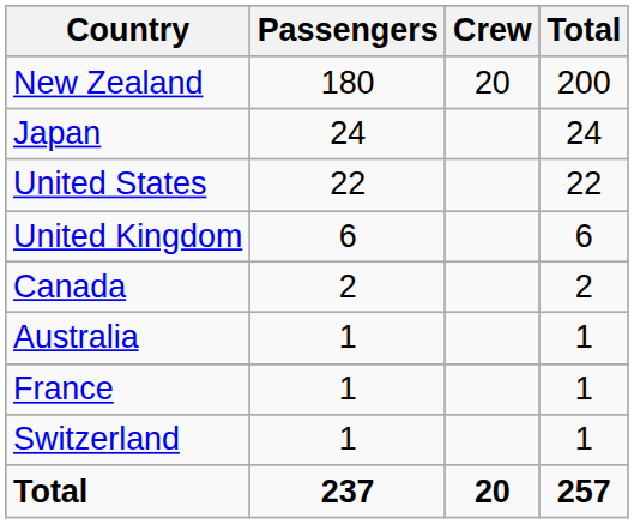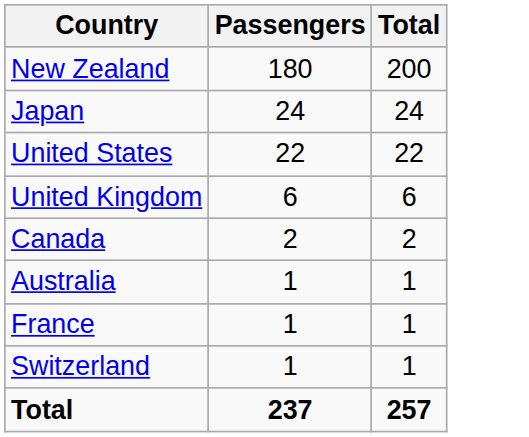- column: Crew | 20 | 20
